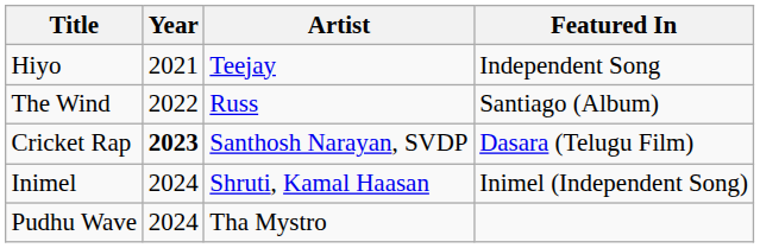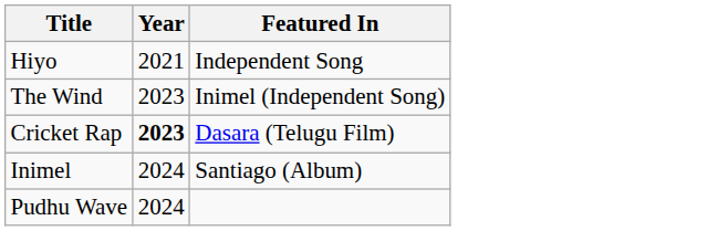- column: Artist | Teejay | Russ | Santhosh Narayan, SVDP | Shruti, Kamal Haasan | Tha Mystro
The Wind | Year: 2022 -> 2023
The Wind | Featured In: Santiago (Album) -> Inimel (Independent Song)
Inimel | Featured In: Inimel (Independent Song) -> Santiago (Album)
